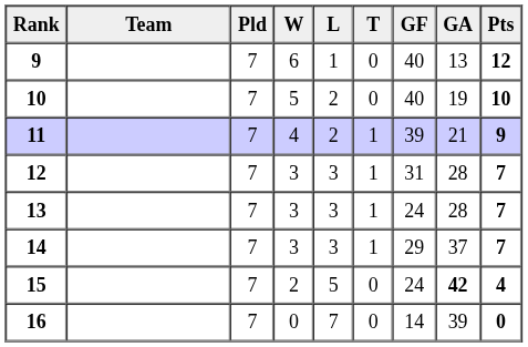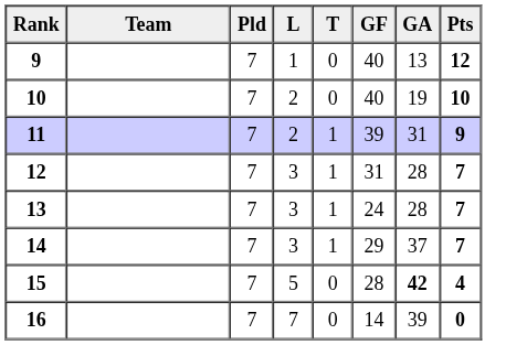- column: W | 6 | 5 | 4 | 3 | 3 | 3 | 2 | 0
11 | GA: 21 -> 31
15 | GF: 24 -> 28
